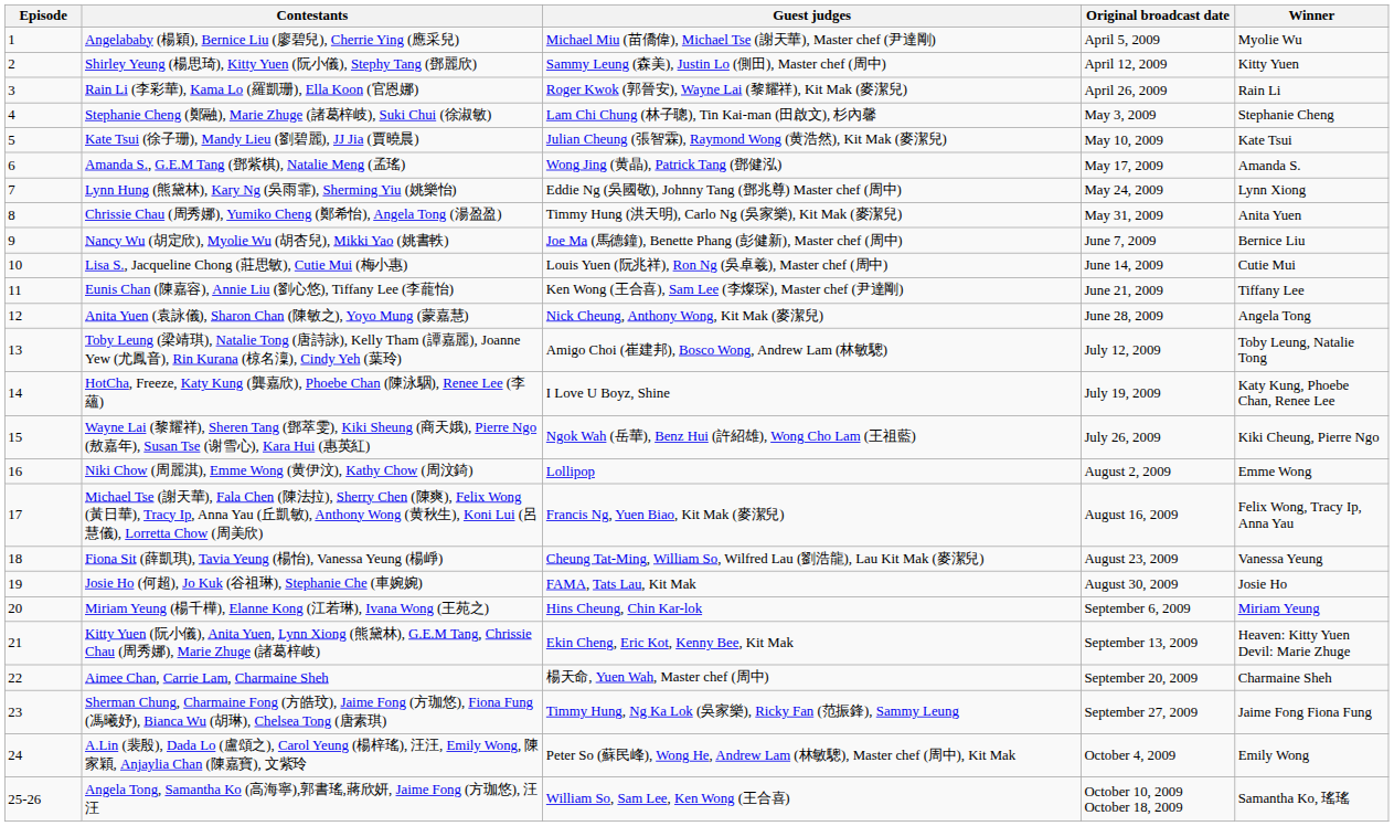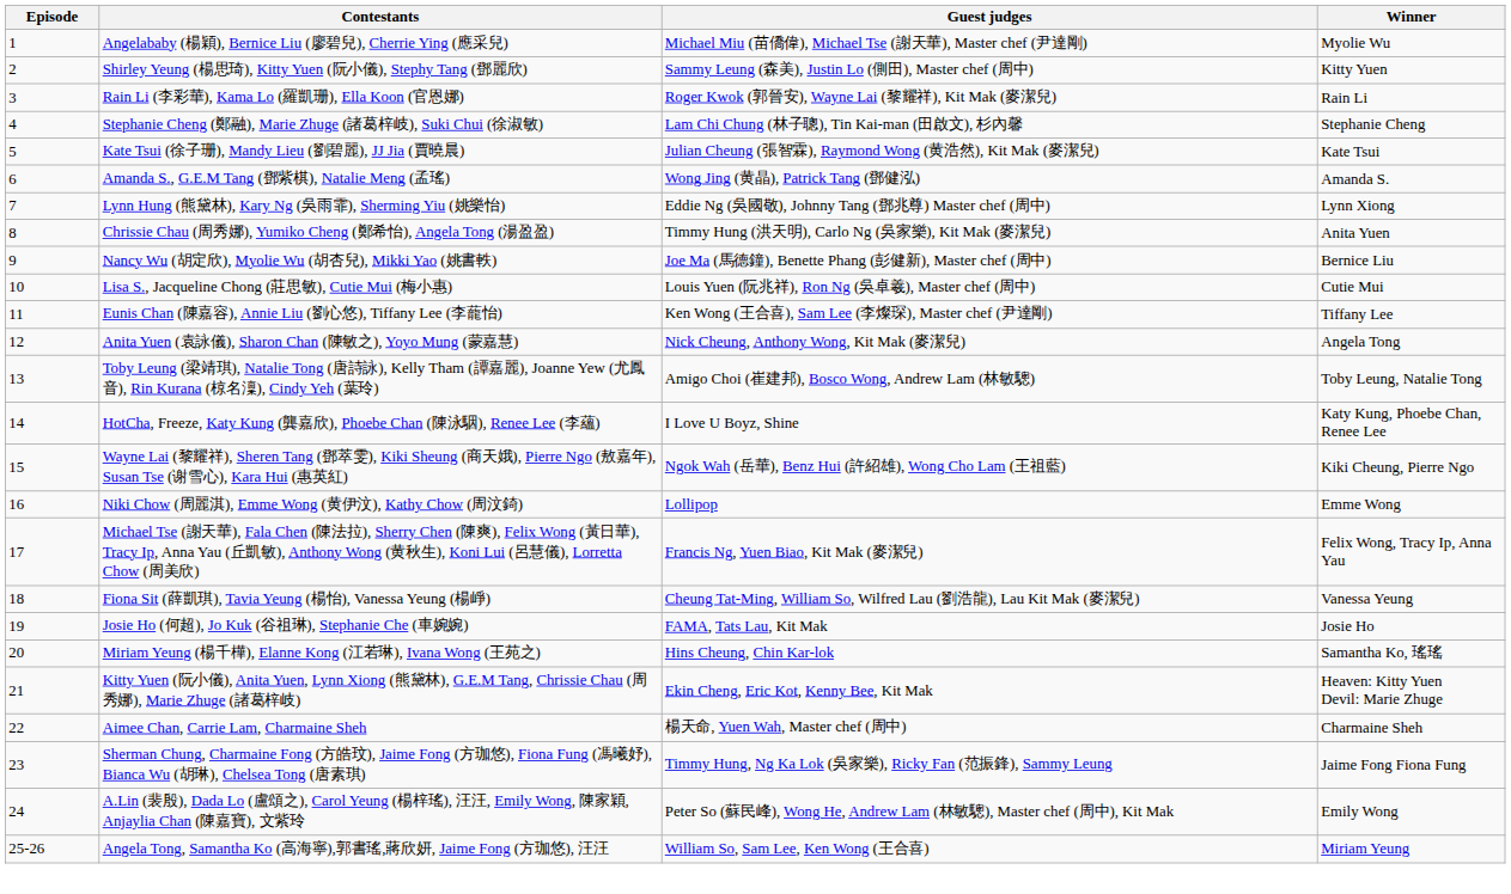- column: Original broadcast date | April 5, 2009 | April 12, 2009 | April 26, 2009 | May 3, 2009 | May 10, 2009 | May 17, 2009 | May 24, 2009 | May 31, 2009 | June 7, 2009 | June 14, 2009 | June 21, 2009 | June 28, 2009 | July 12, 2009 | July 19, 2009 | July 26, 2009 | August 2, 2009 | August 16, 2009 | August 23, 2009 | August 30, 2009 | September 6, 2009 | September 13, 2009 | September 20, 2009 | September 27, 2009 | October 4, 2009 | October 10, 2009 October 18, 2009
Miriam Yeung (楊千樺), Elanne Kong (江若琳), Ivana Wong (王苑之) | Winner: Miriam Yeung -> Samantha Ko, 瑤瑤
Angela Tong, Samantha Ko (高海寧),郭書瑤,蔣欣妍, Jaime Fong (方珈悠), 汪汪 | Winner: Samantha Ko, 瑤瑤 -> Miriam Yeung
